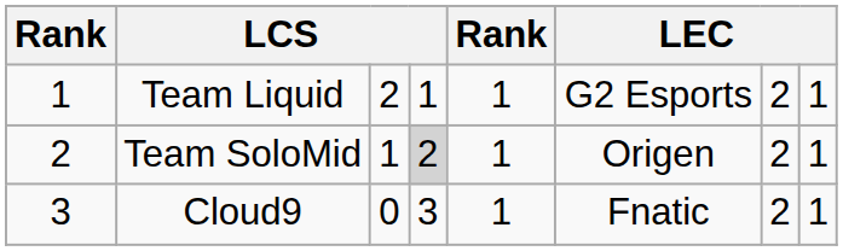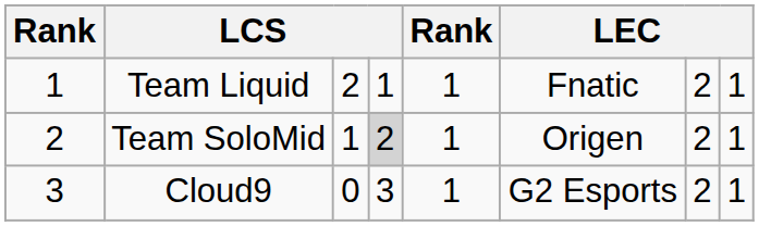Team Liquid | column 6: G2 Esports -> Fnatic
Cloud9 | column 6: Fnatic -> G2 Esports
